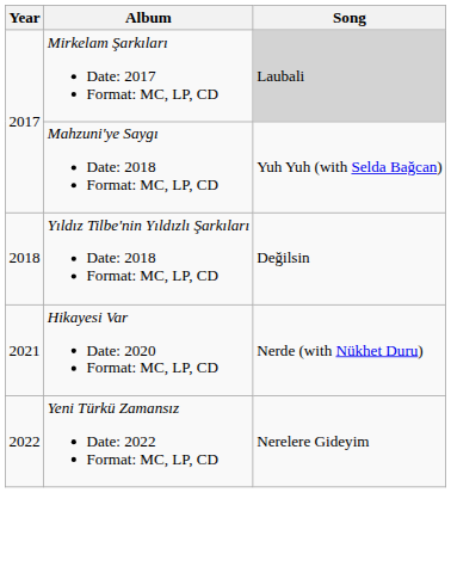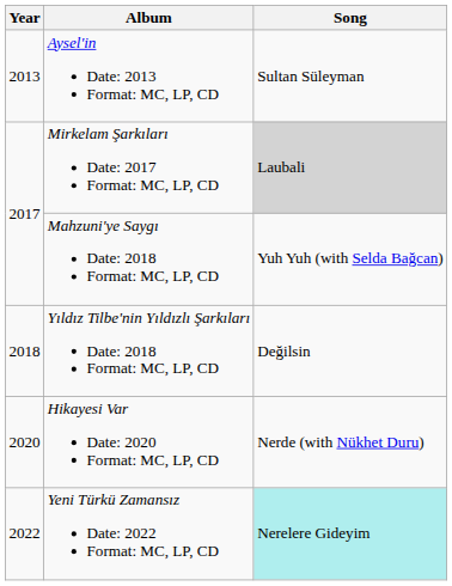+ row: 2013 | Aysel'in Date: 2013 Format: MC, LP, CD | Sultan Süleyman
Hikayesi Var Date: 2020 Format: MC, LP, CD | Year: 2021 -> 2020
Yeni Türkü Zamansız Date: 2022 Format: MC, LP, CD | Song: no background -> paleturquoise background
